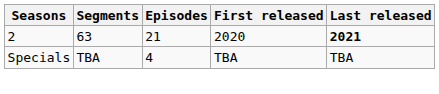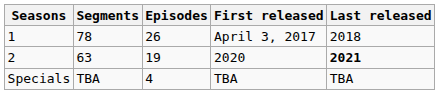+ row: 1 | 78 | 26 | April 3, 2017 | 2018
2020 | Episodes: 21 -> 19
